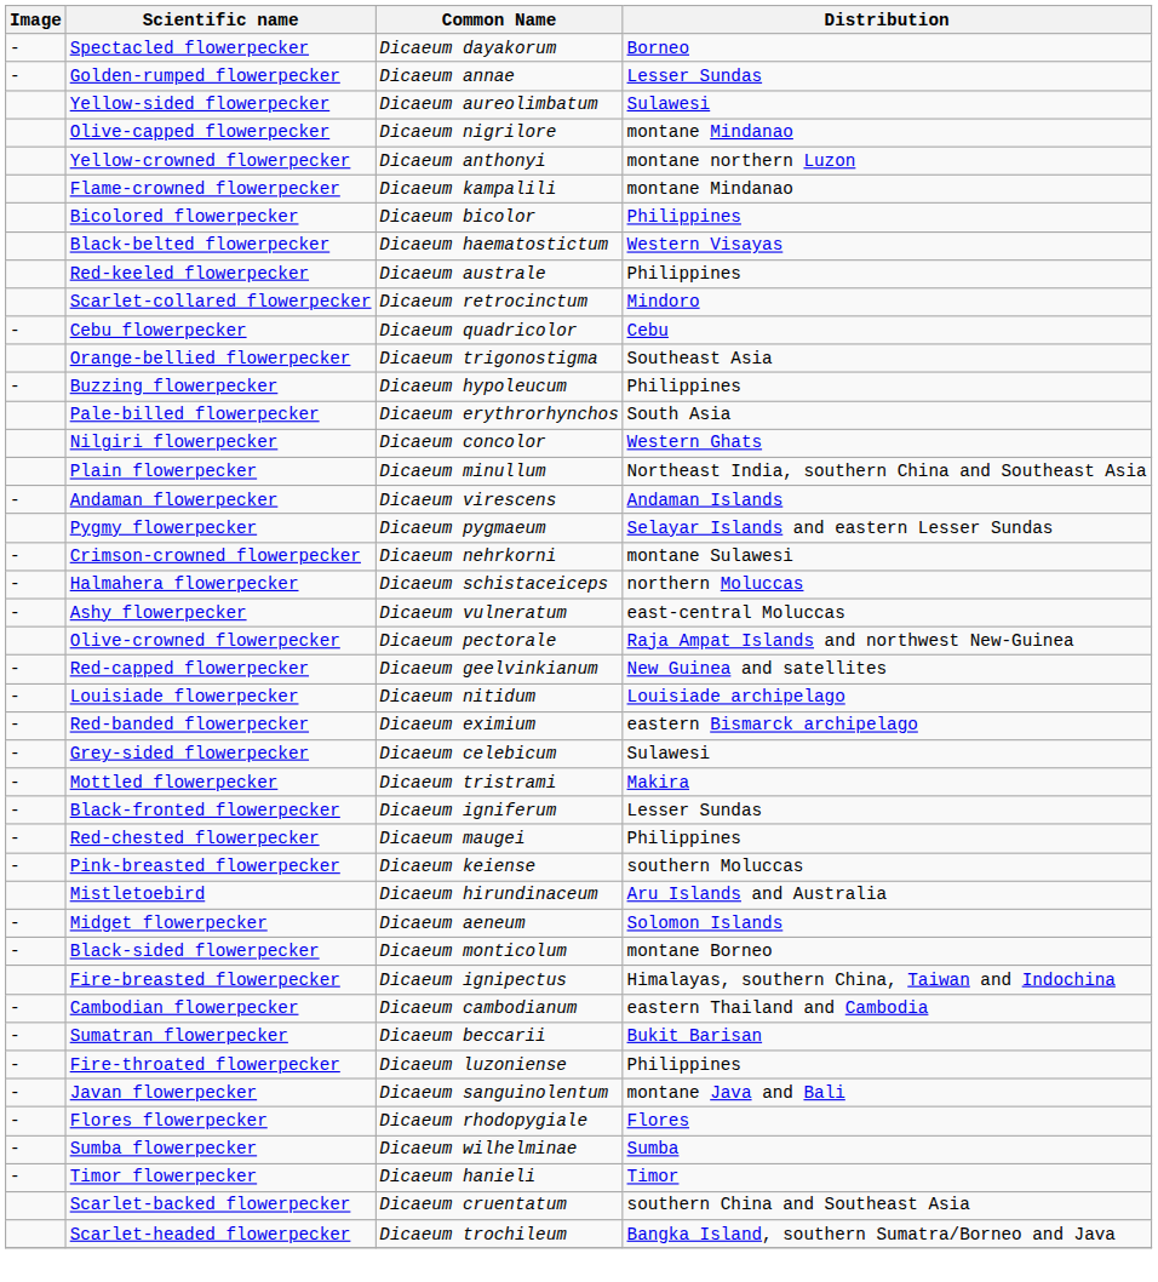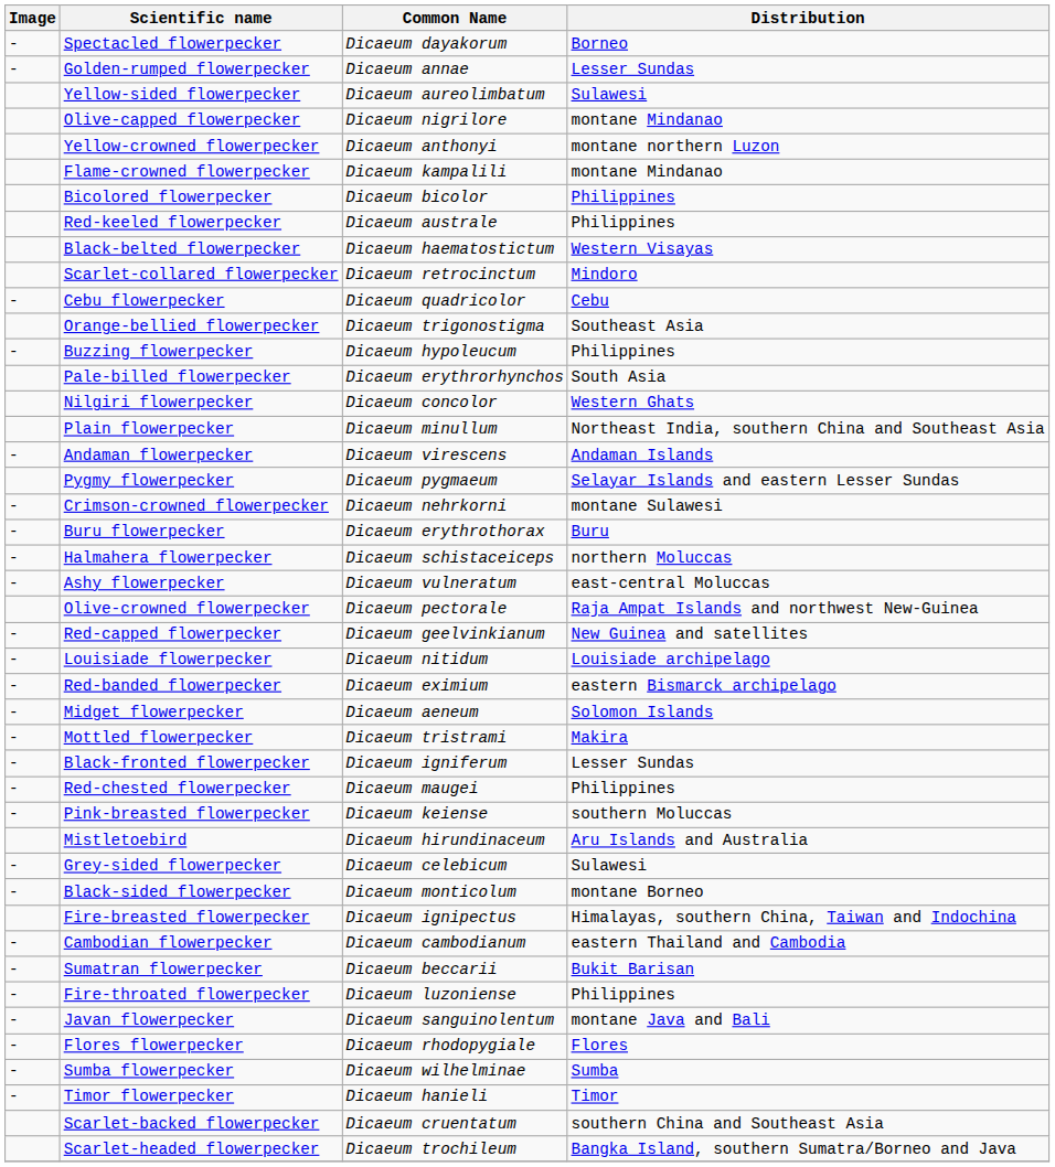rows swapped: Red-keeled flowerpecker <-> Black-belted flowerpecker
+ row: - | Buru flowerpecker | Dicaeum erythrothorax | Buru
rows swapped: Midget flowerpecker <-> Grey-sided flowerpecker
